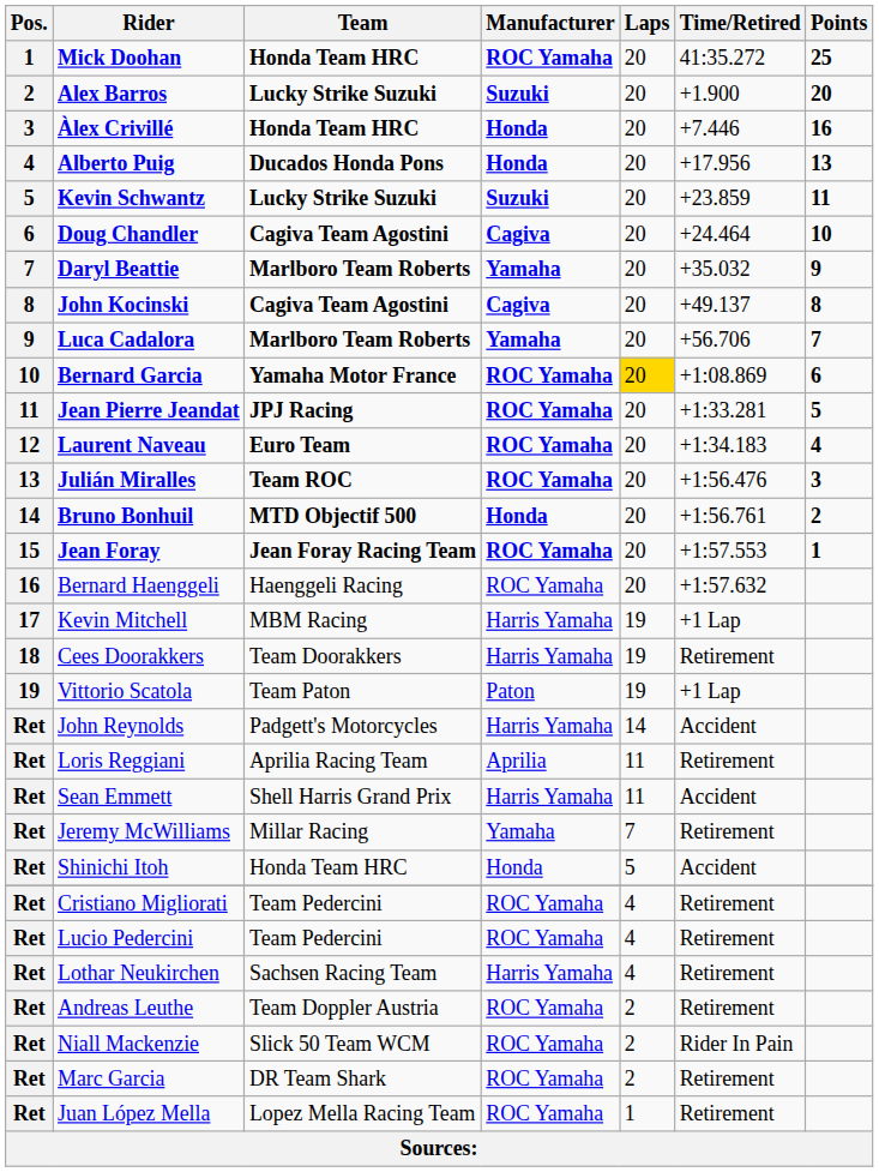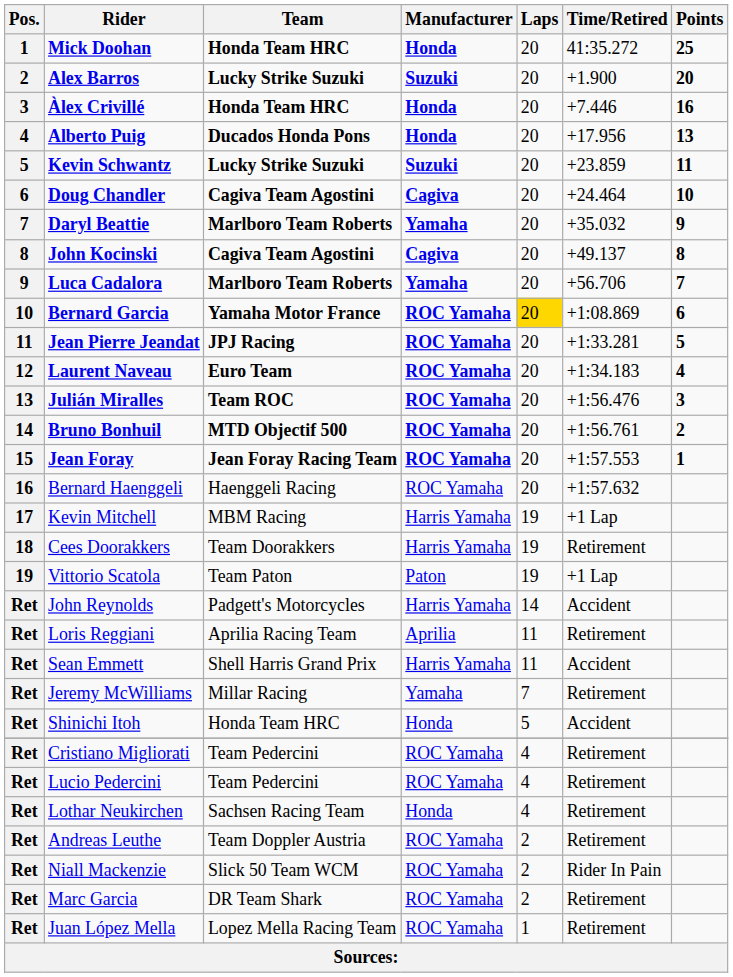Mick Doohan | Manufacturer: ROC Yamaha -> Honda
Bruno Bonhuil | Manufacturer: Honda -> ROC Yamaha
Lothar Neukirchen | Manufacturer: Harris Yamaha -> Honda
